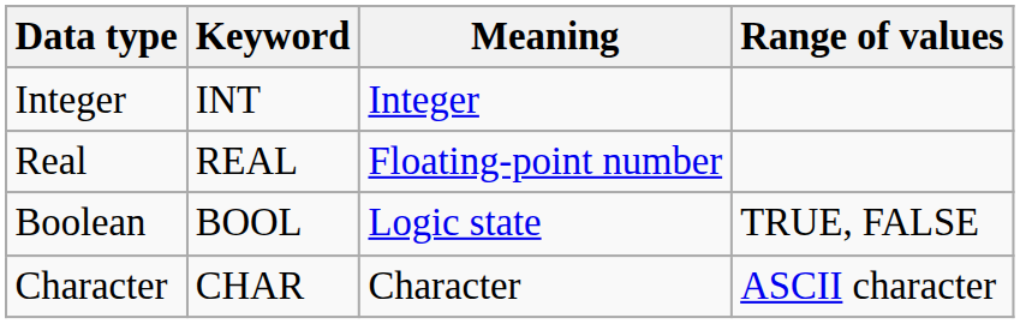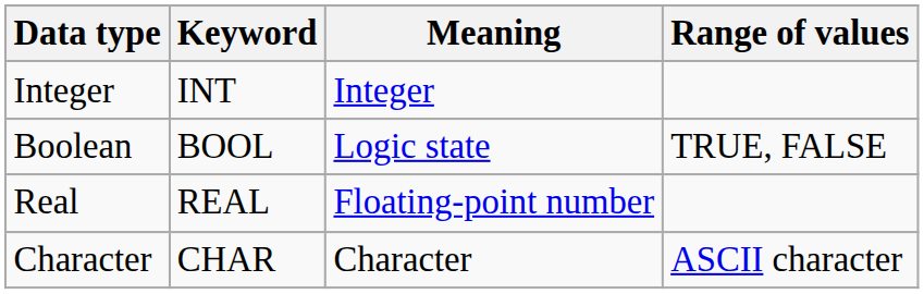rows swapped: Real <-> Boolean
